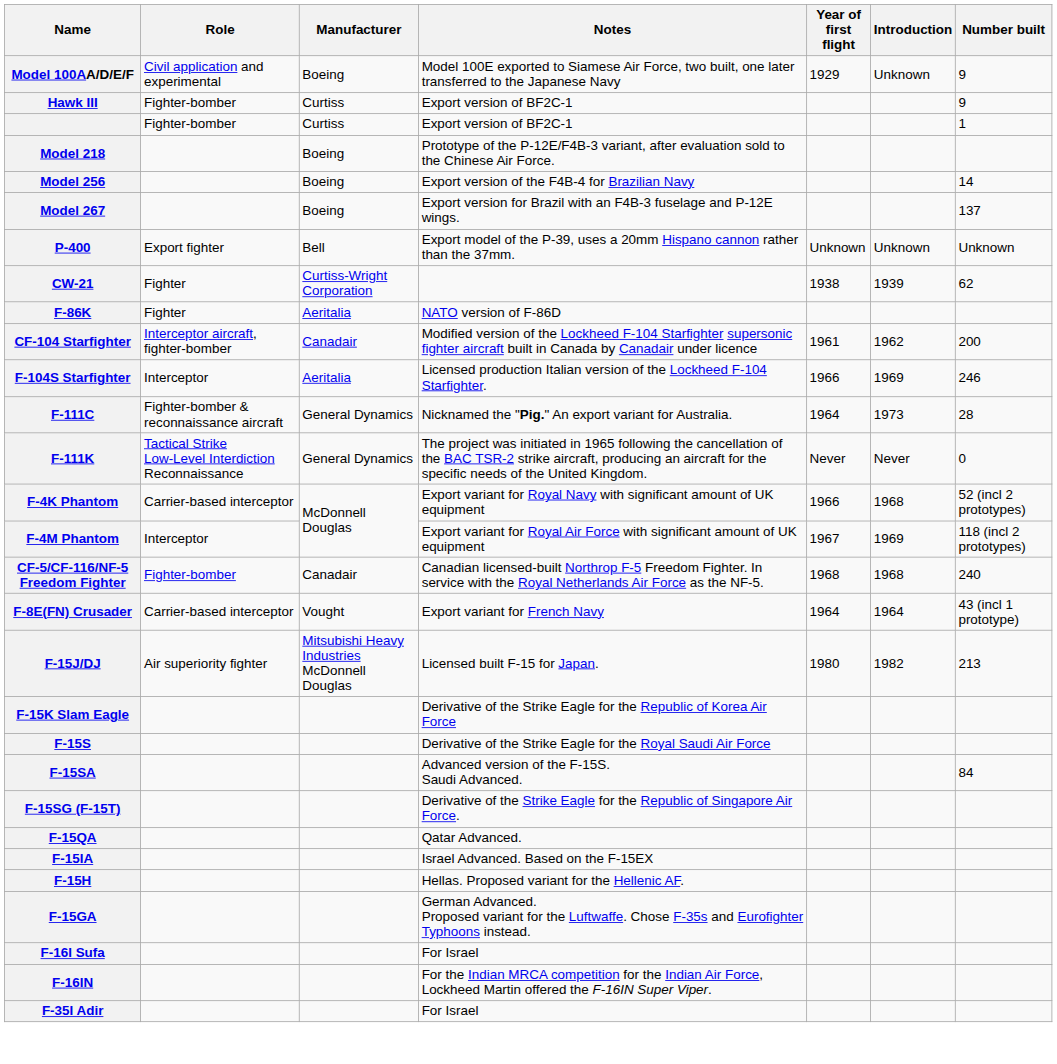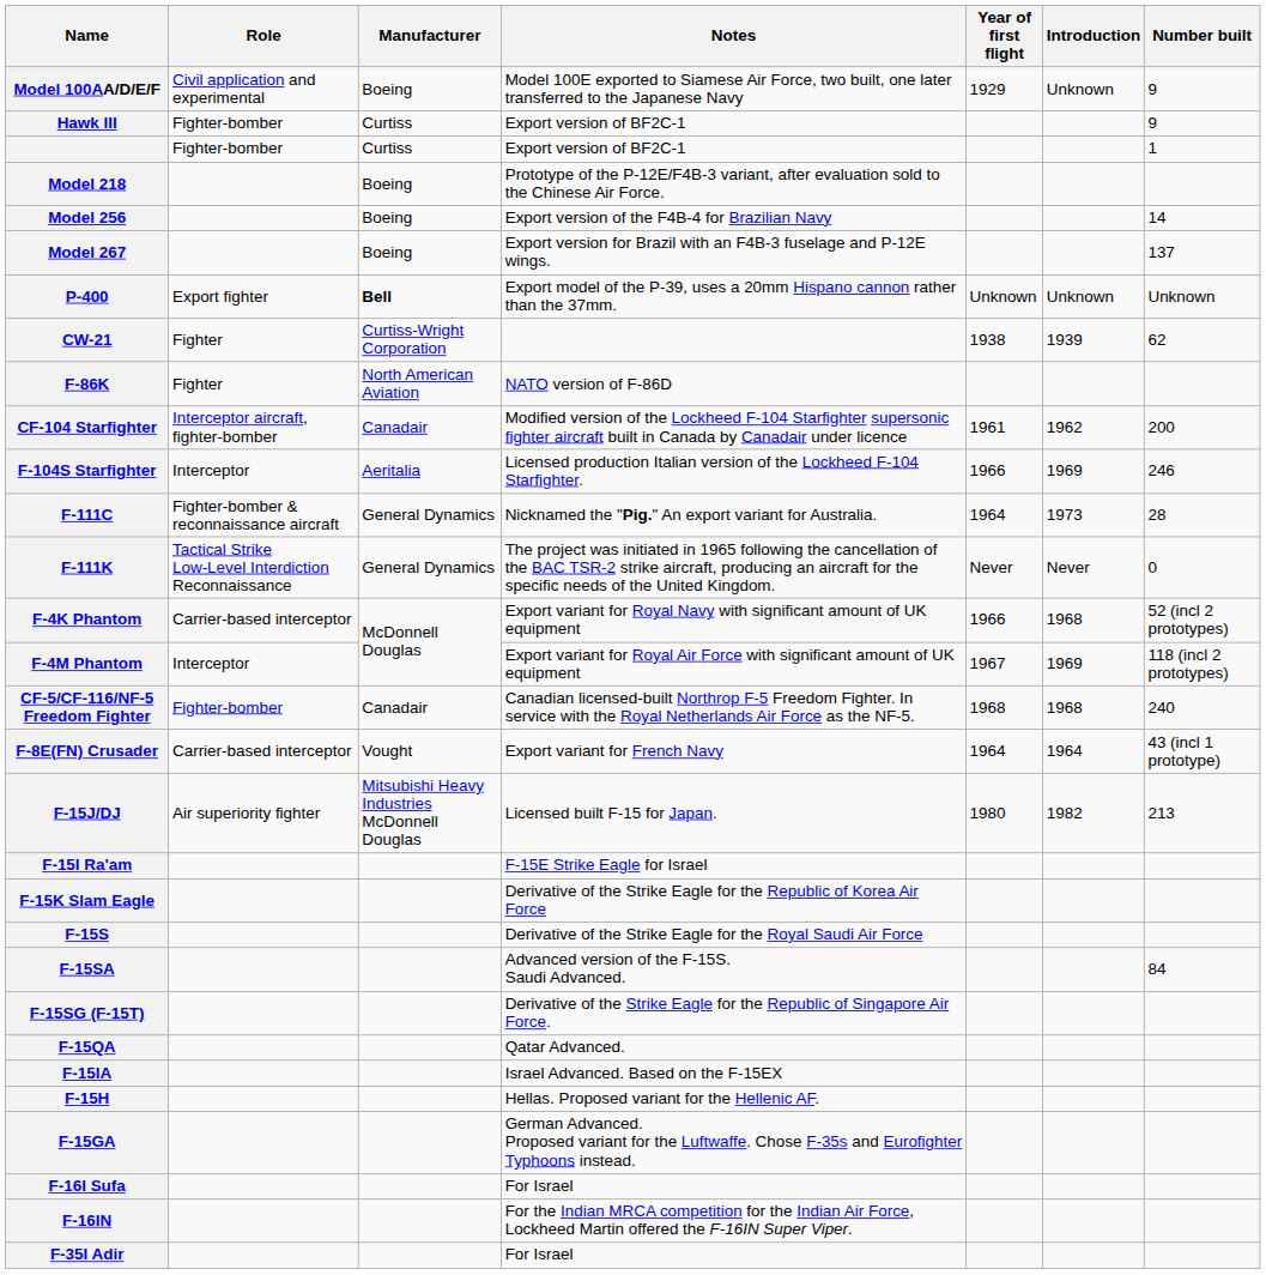P-400 | Manufacturer: normal -> bold
F-86K | Manufacturer: Aeritalia -> North American Aviation
+ row: F-15I Ra'am | F-15E Strike Eagle for Israel
